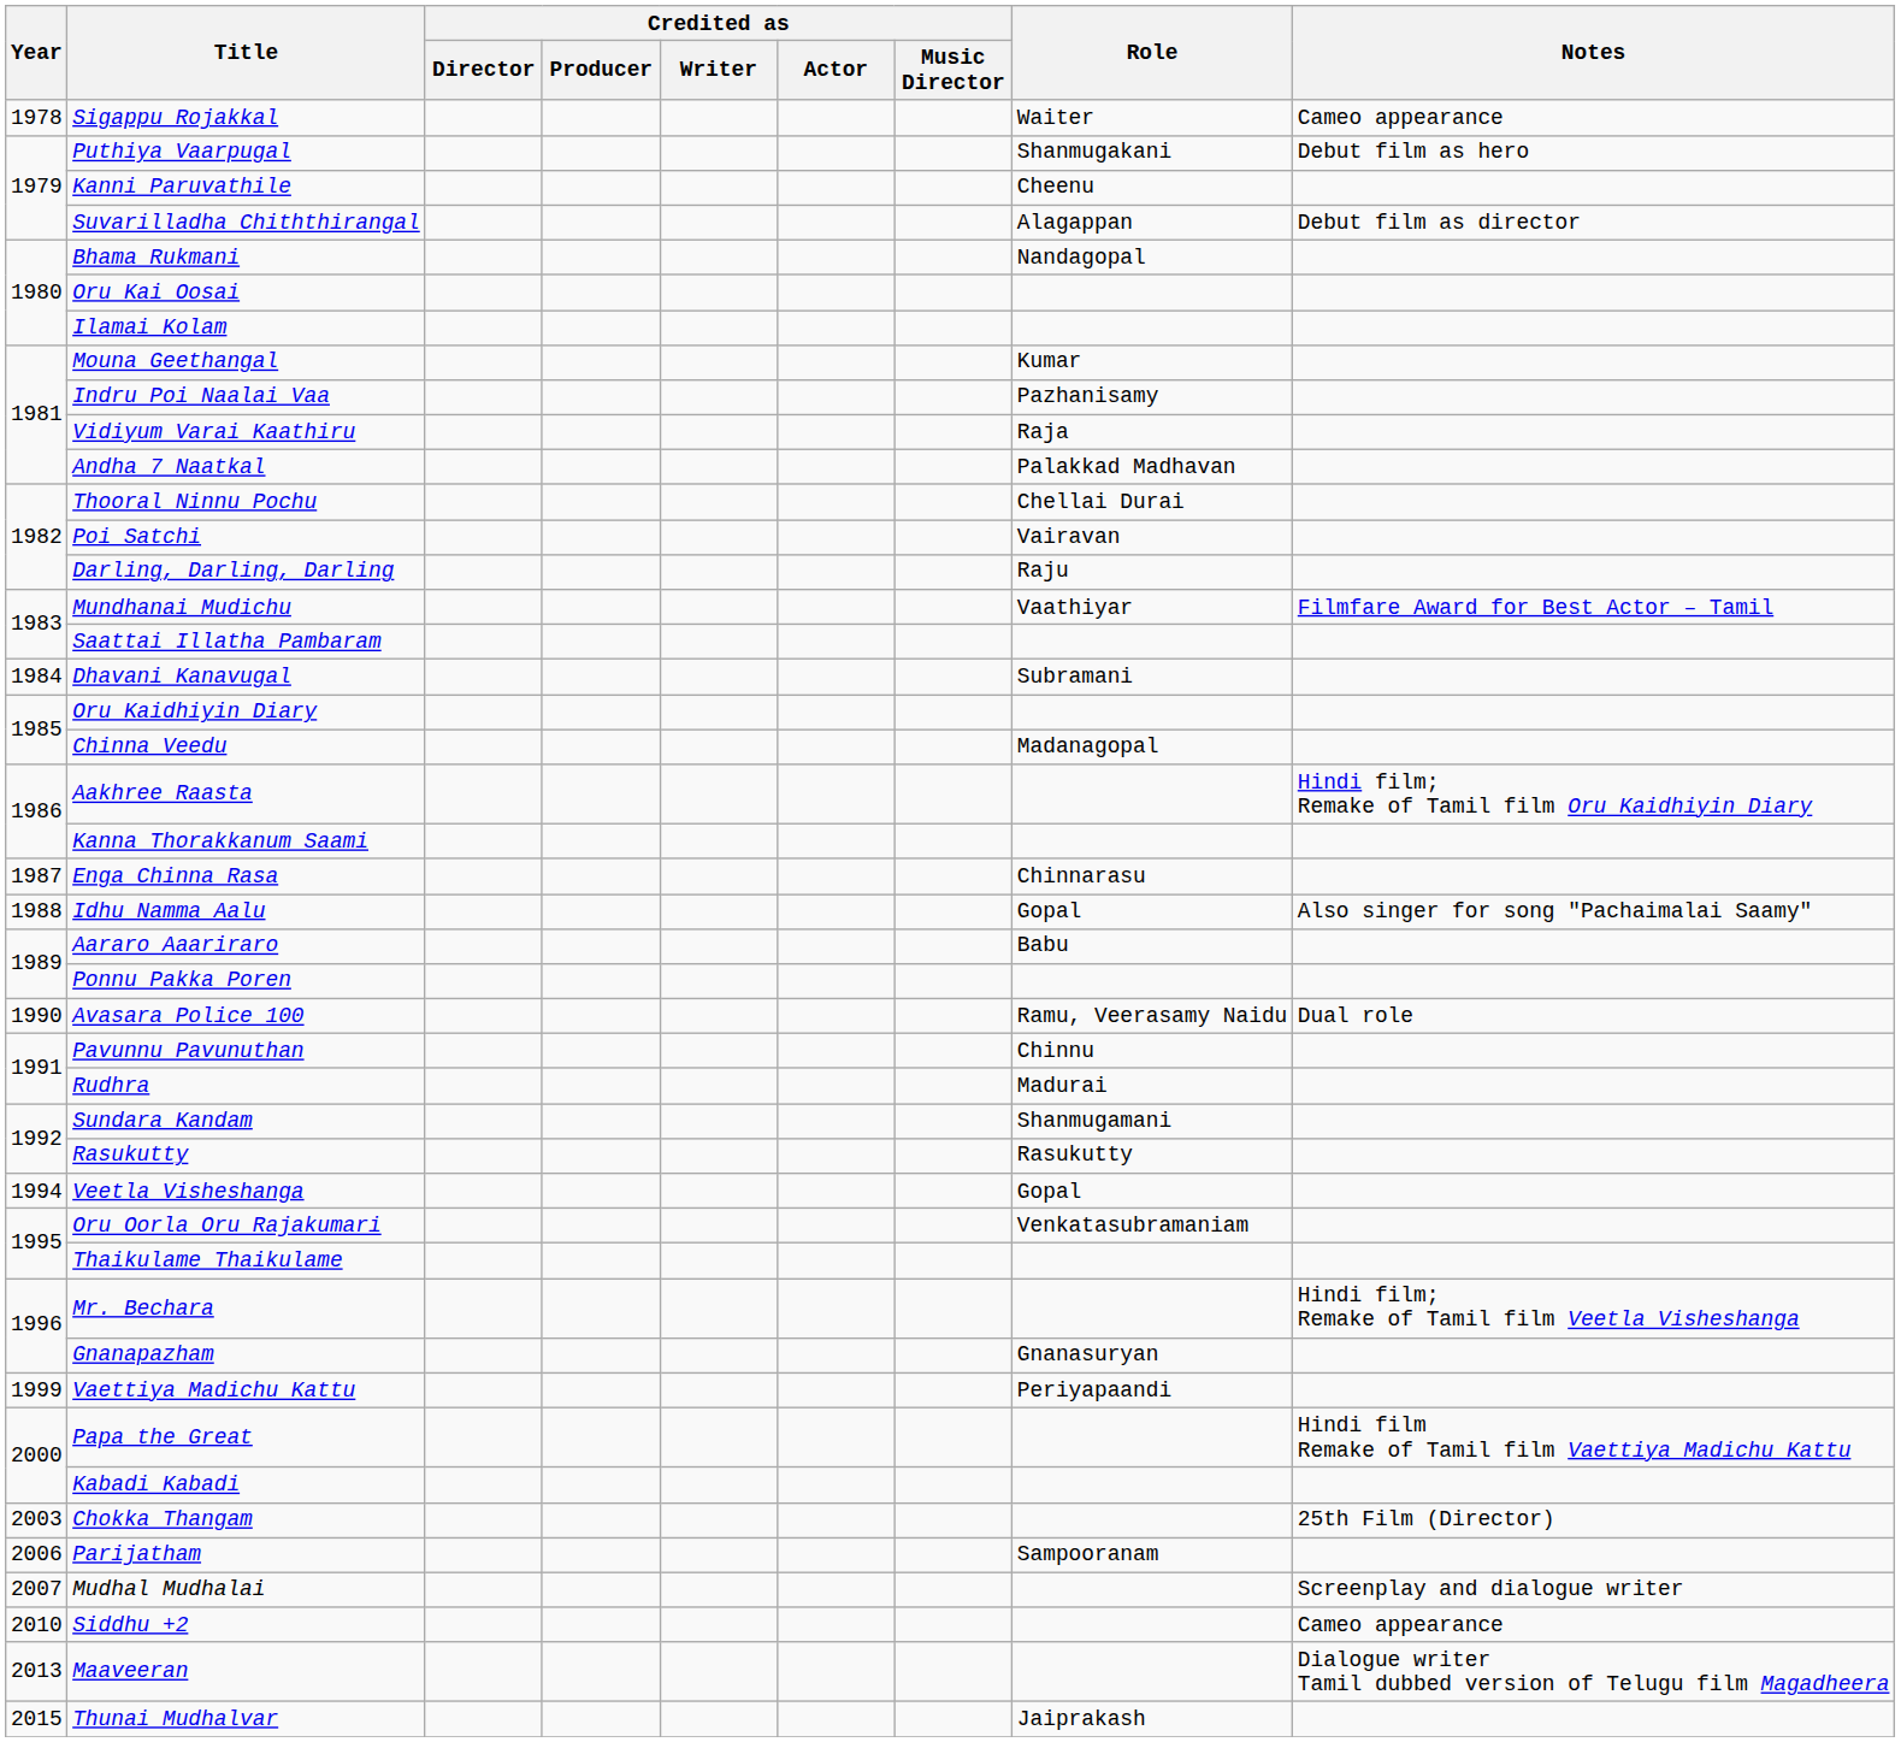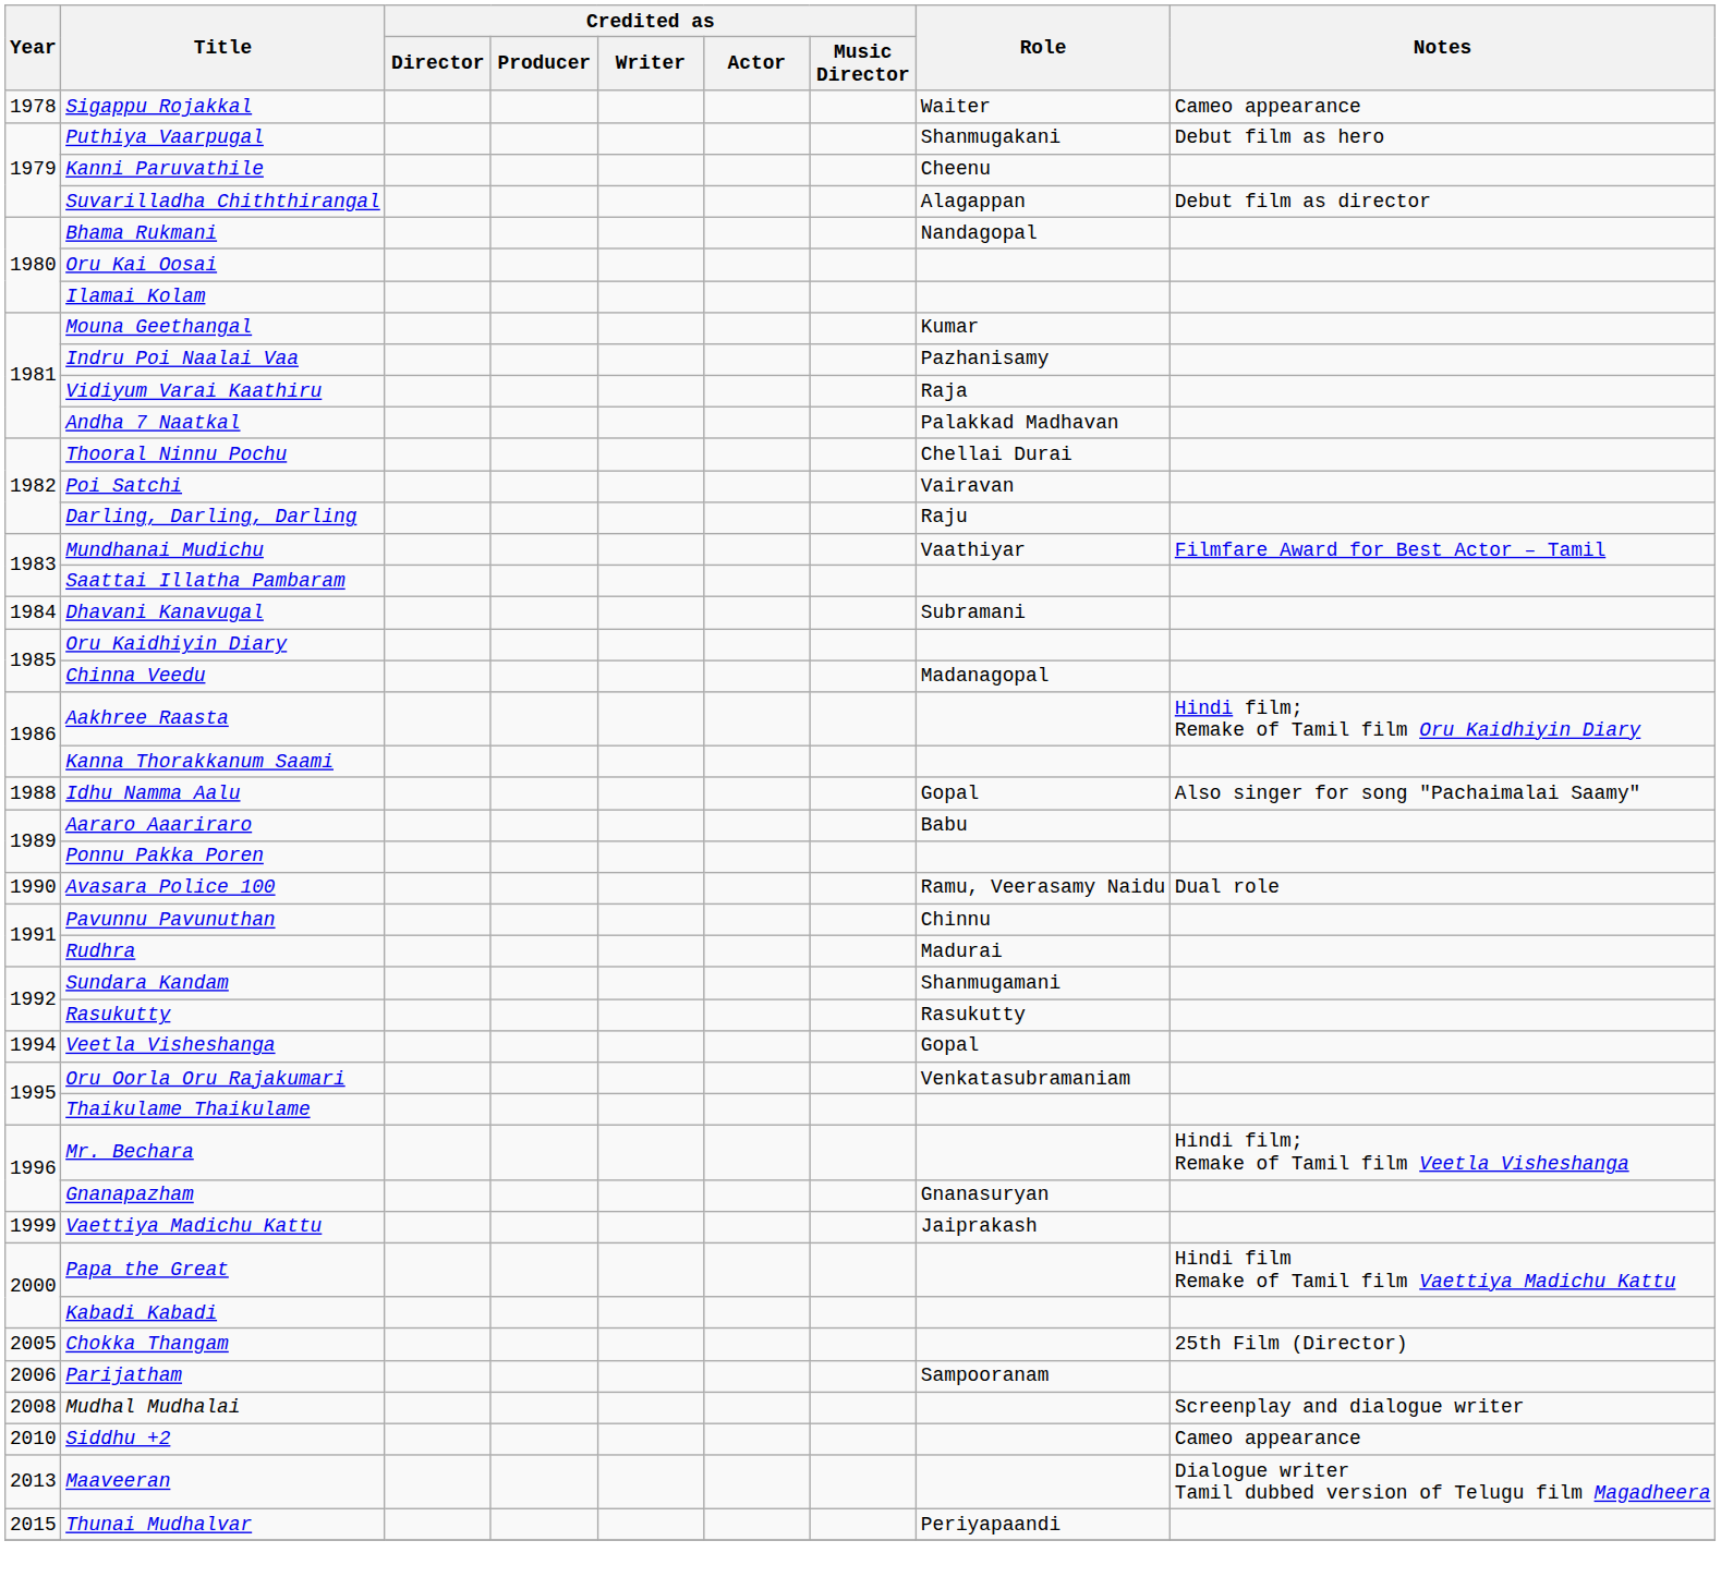- row: 1987 | Enga Chinna Rasa | Chinnarasu
Vaettiya Madichu Kattu | Role: Periyapaandi -> Jaiprakash
Chokka Thangam | Year: 2003 -> 2005
Mudhal Mudhalai | Year: 2007 -> 2008
Thunai Mudhalvar | Role: Jaiprakash -> Periyapaandi
